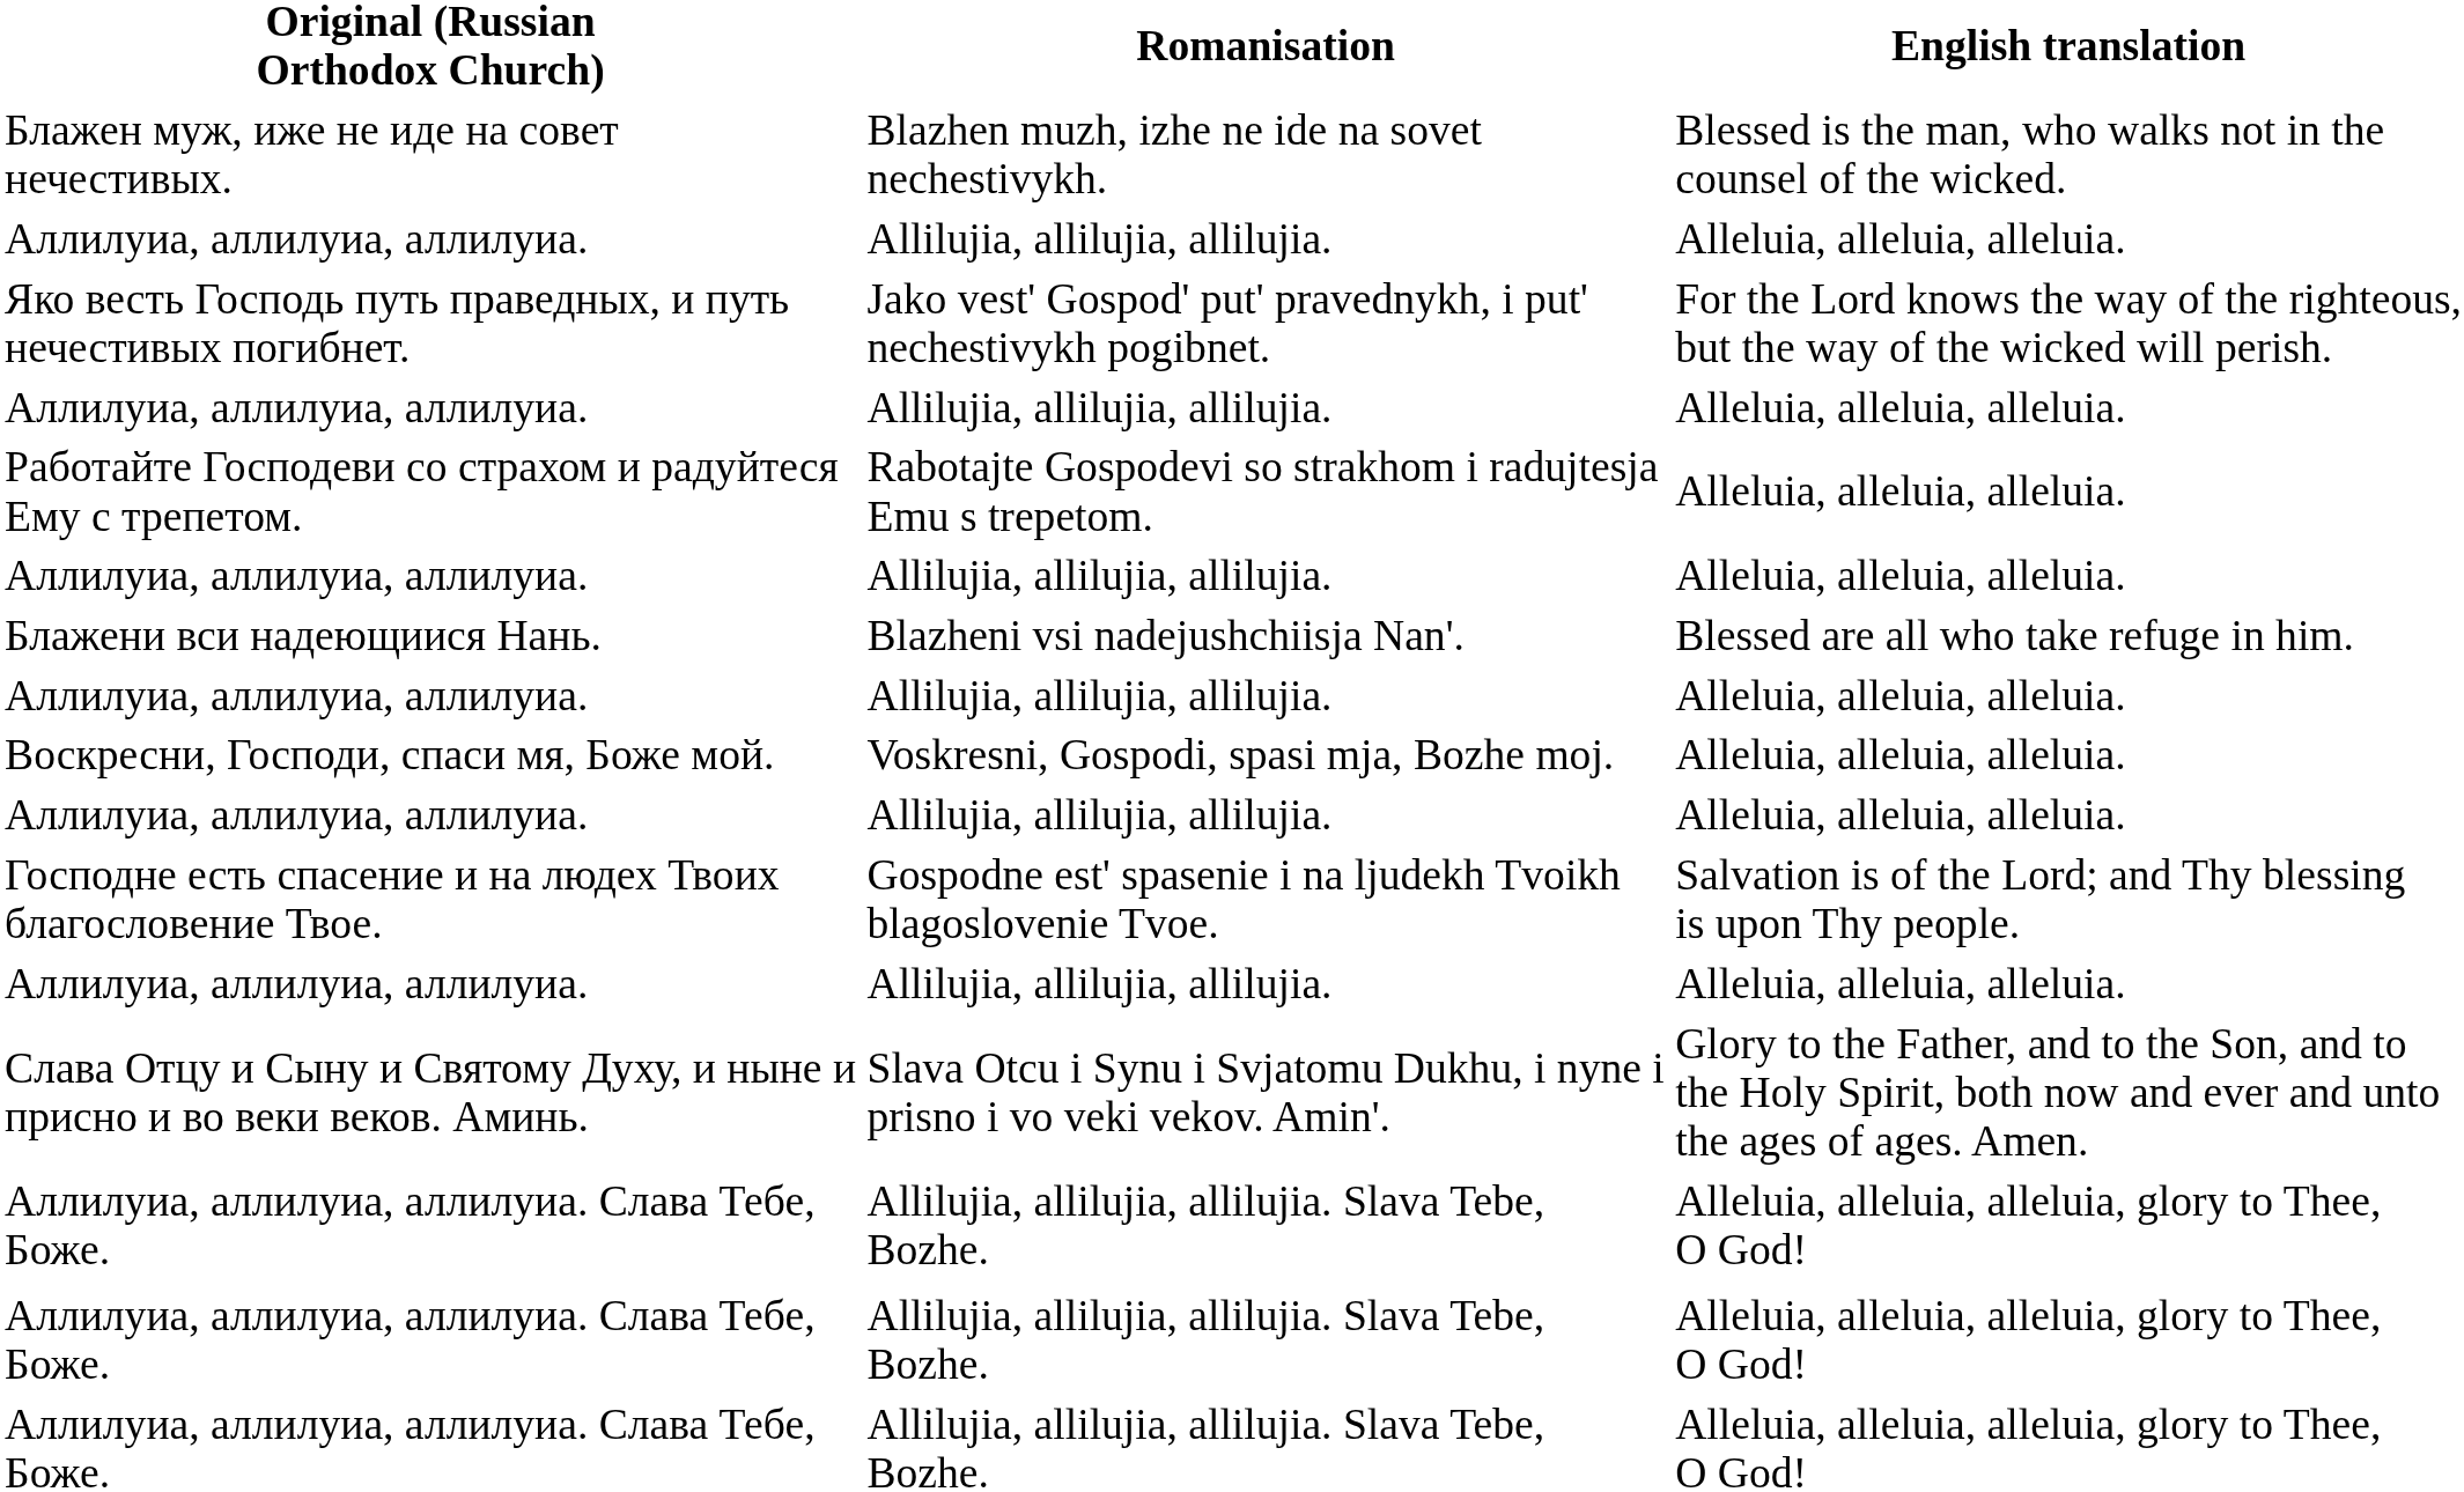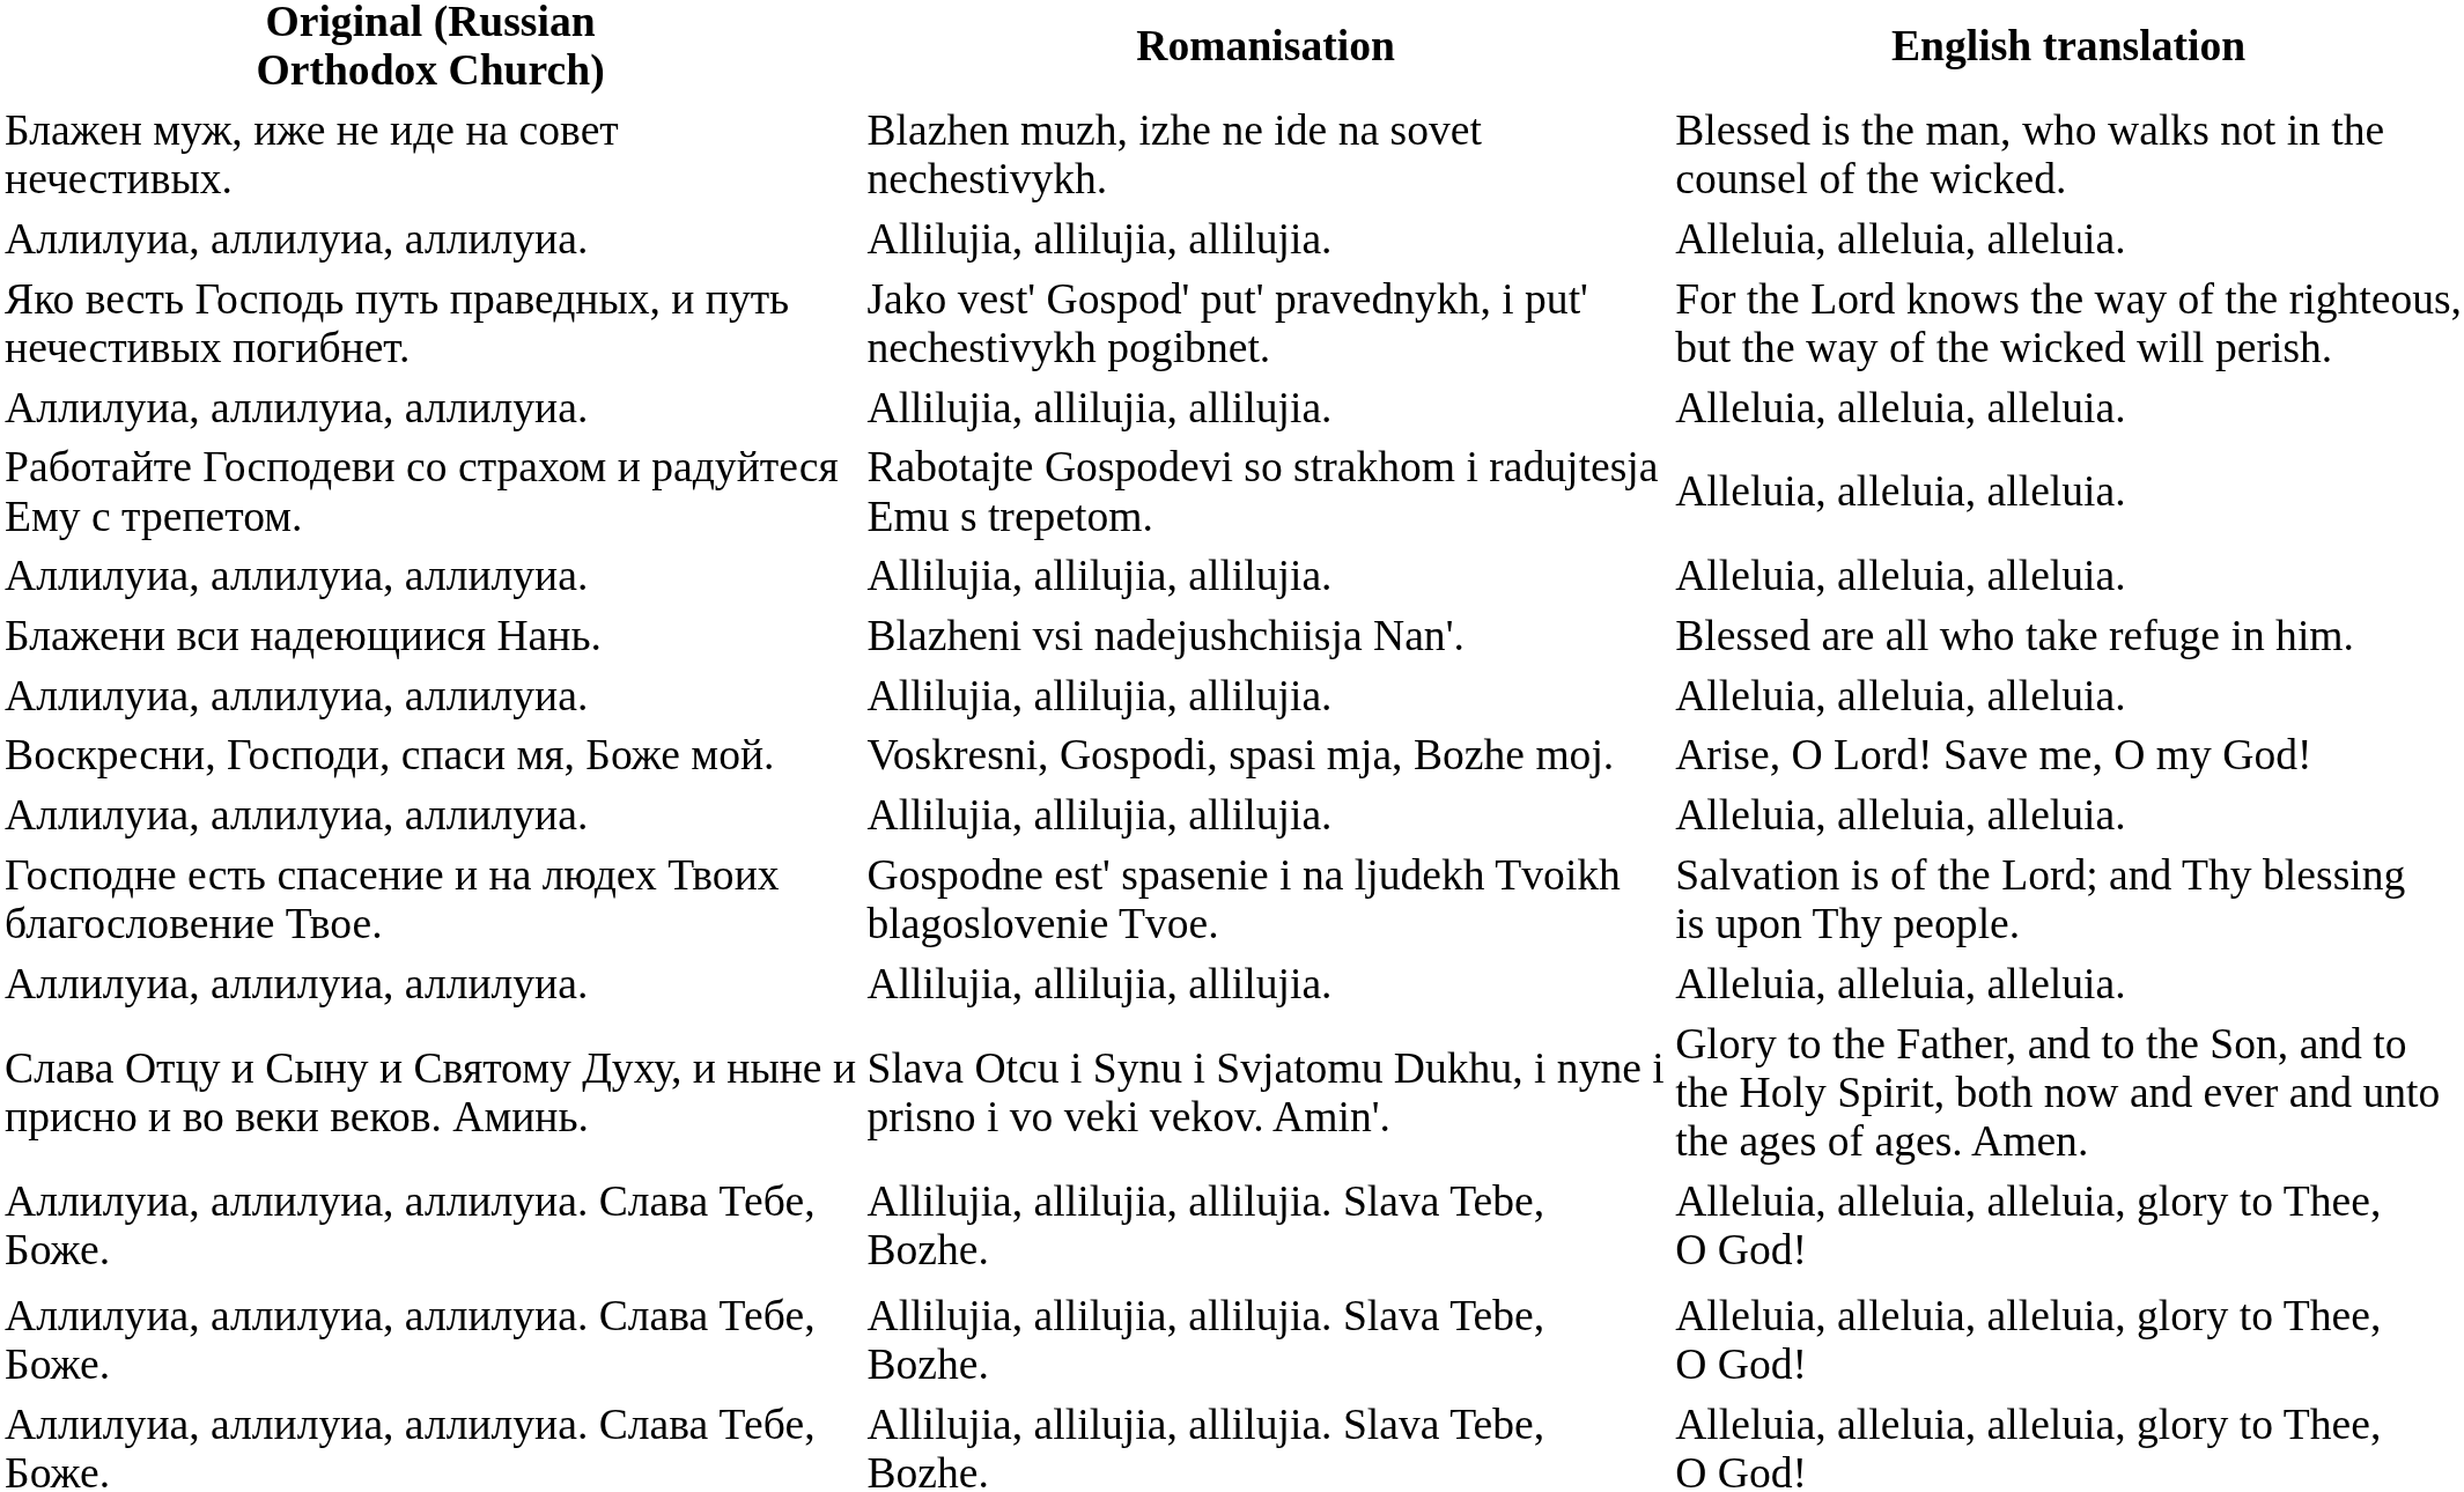Воскресни, Господи, спаси мя, Боже мой. | English translation: Alleluia, alleluia, alleluia. -> Arise, O Lord! Save me, O my God!
